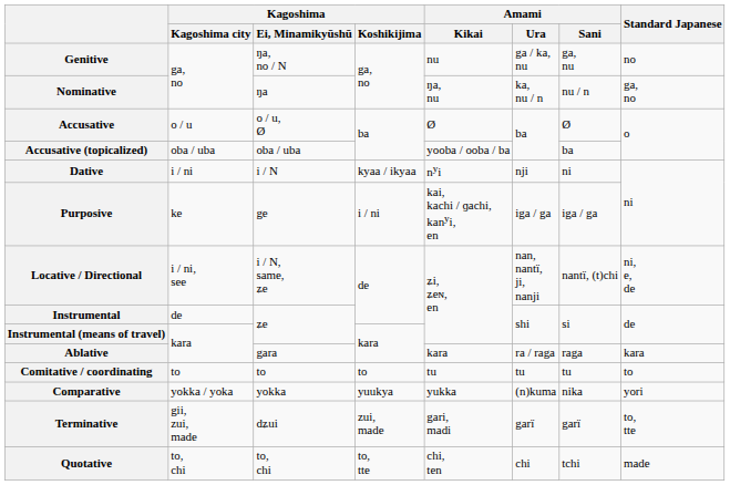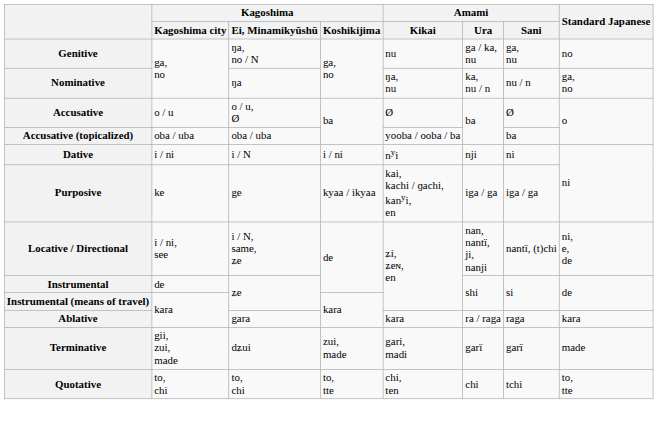Dative | Kagoshima / Koshikijima: kyaa / ikyaa -> i / ni
Purposive | Kagoshima / Koshikijima: i / ni -> kyaa / ikyaa
- row: Comitative / coordinating | to | to | to | tu | tu | tu | to
- row: Comparative | yokka / yoka | yokka | yuukya | yukka | (n)kuma | nika | yori
Terminative | Standard Japanese: to, tte -> made
Quotative | Standard Japanese: made -> to, tte
